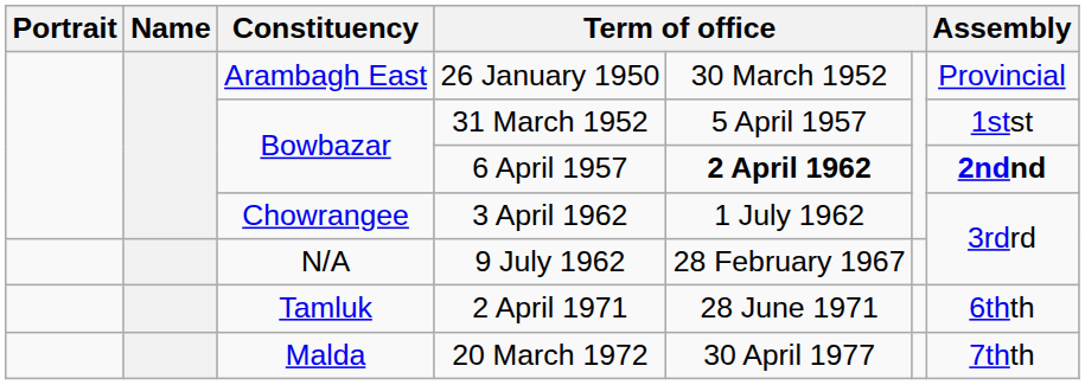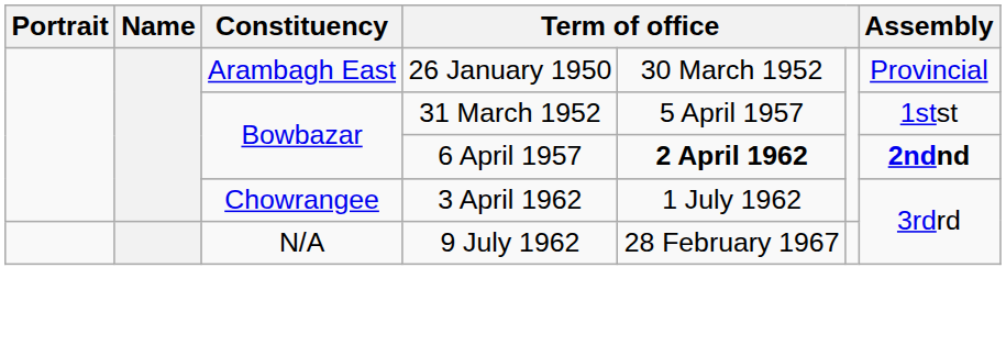- row: Tamluk | 2 April 1971 | 28 June 1971 | 6thth
- row: Malda | 20 March 1972 | 30 April 1977 | 7thth
